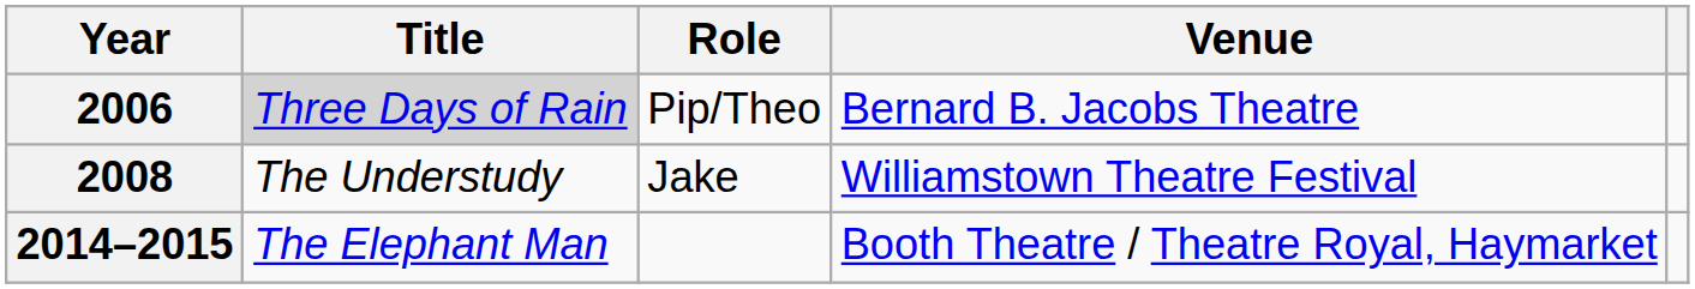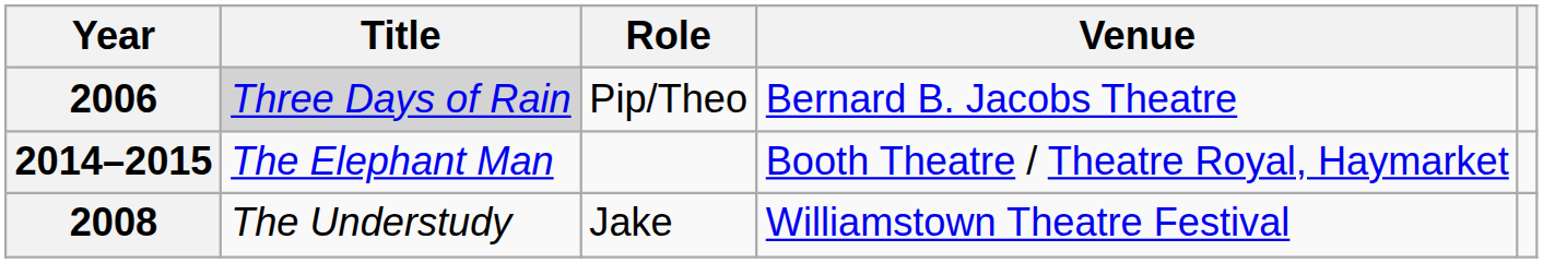rows swapped: 2008 <-> 2014–2015
